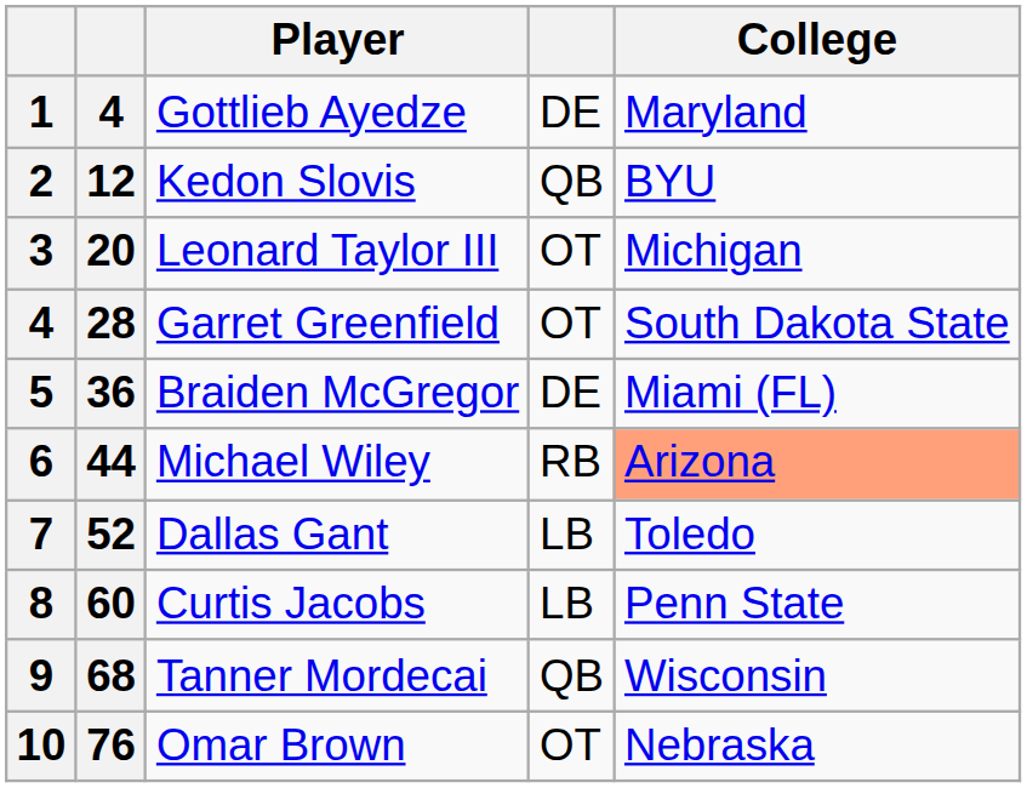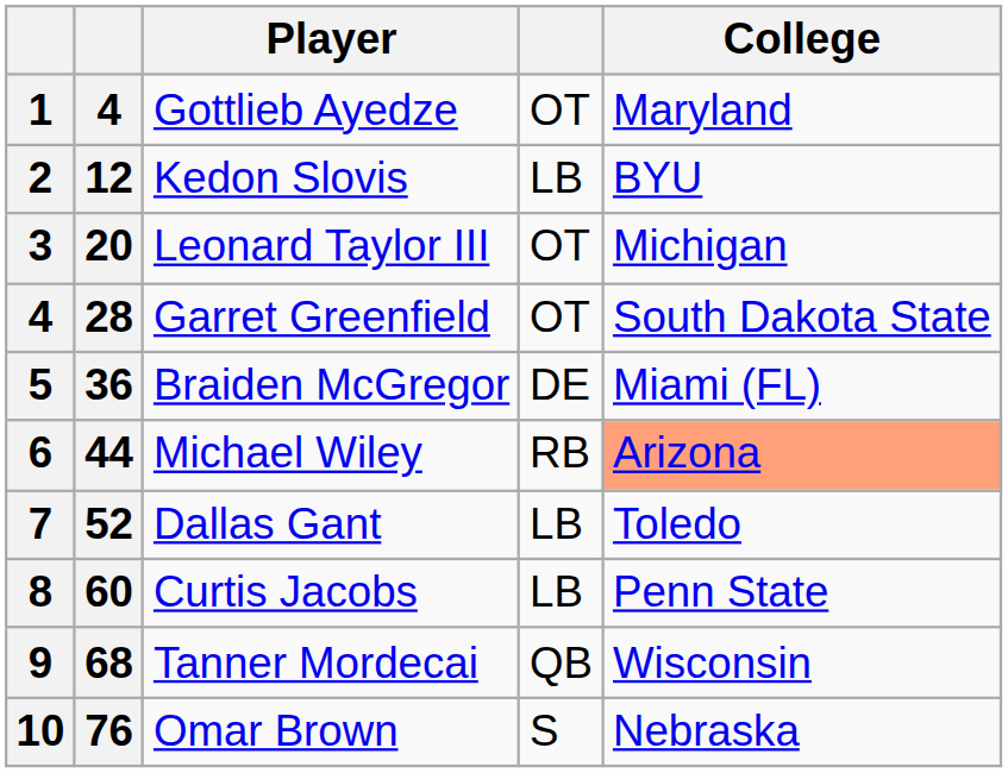Gottlieb Ayedze | column 4: DE -> OT
Kedon Slovis | column 4: QB -> LB
Omar Brown | column 4: OT -> S
